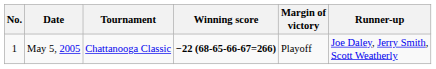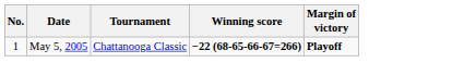- column: Runner-up | Joe Daley, Jerry Smith, Scott Weatherly
May 5, 2005 | Margin of victory: normal -> bold
